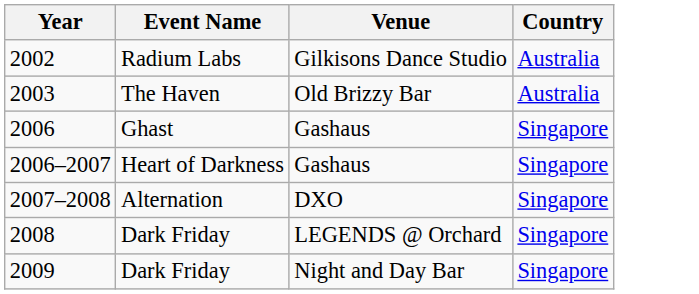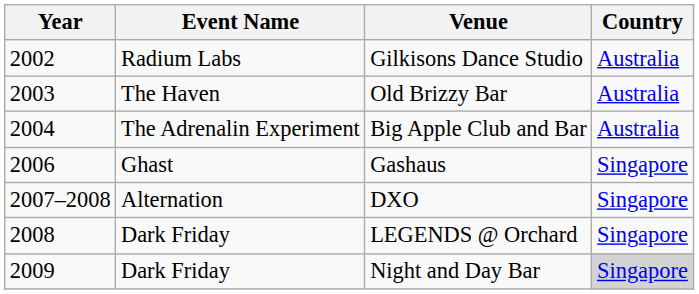+ row: 2004 | The Adrenalin Experiment | Big Apple Club and Bar | Australia
- row: 2006–2007 | Heart of Darkness | Gashaus | Singapore
2009 | Country: no background -> lightgrey background
